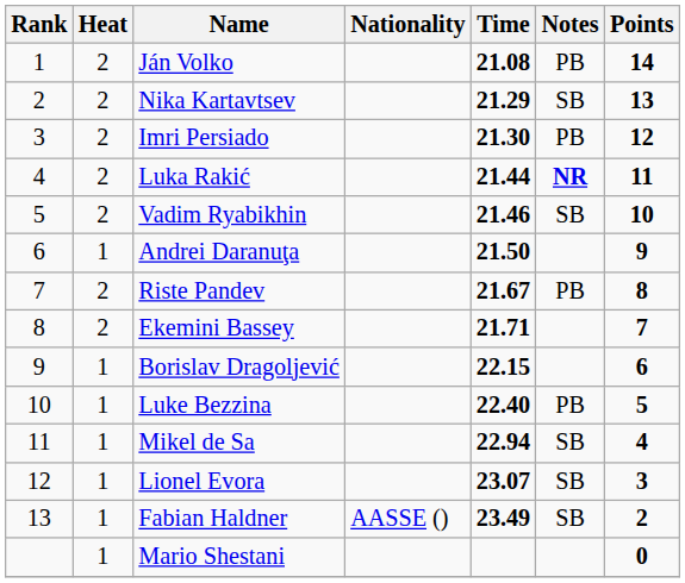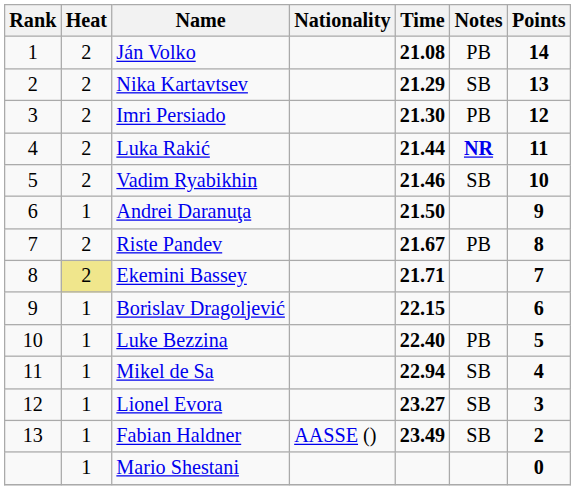Ekemini Bassey | Heat: no background -> khaki background
Lionel Evora | Time: 23.07 -> 23.27
